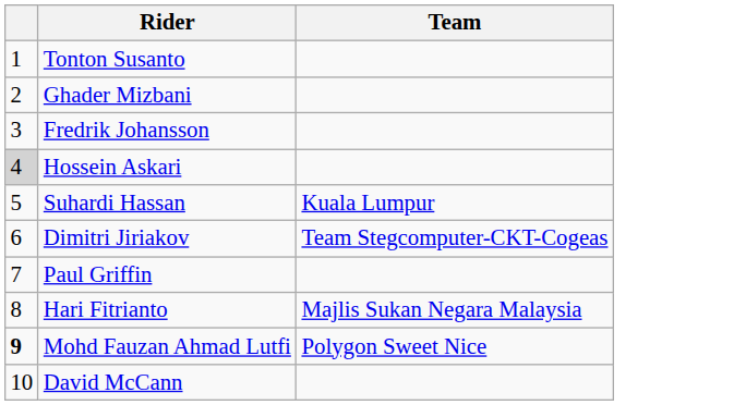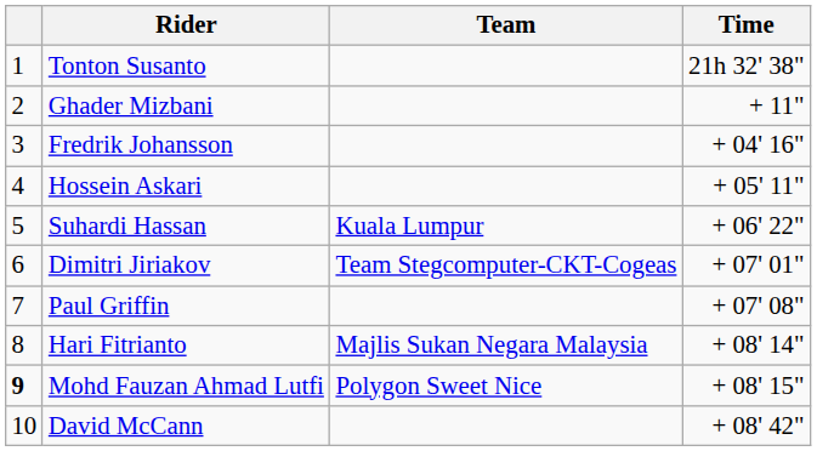+ column: Time | 21h 32' 38" | + 11" | + 04' 16" | + 05' 11" | + 06' 22" | + 07' 01" | + 07' 08" | + 08' 14" | + 08' 15" | + 08' 42"
Hossein Askari | column 1: lightgrey background -> no background
